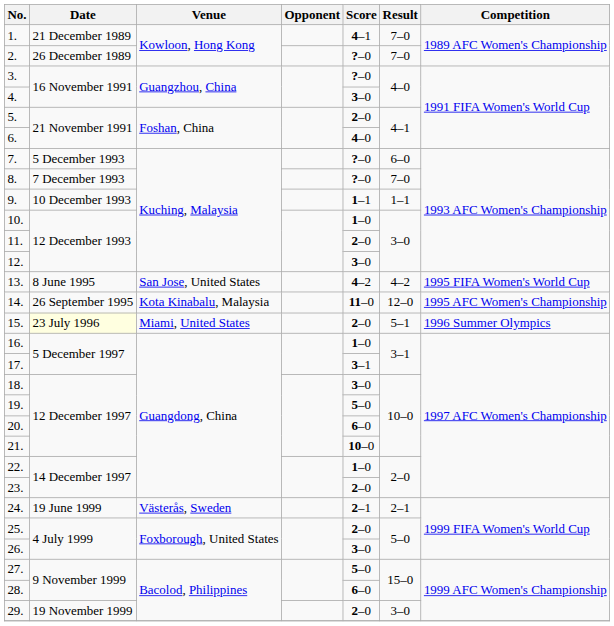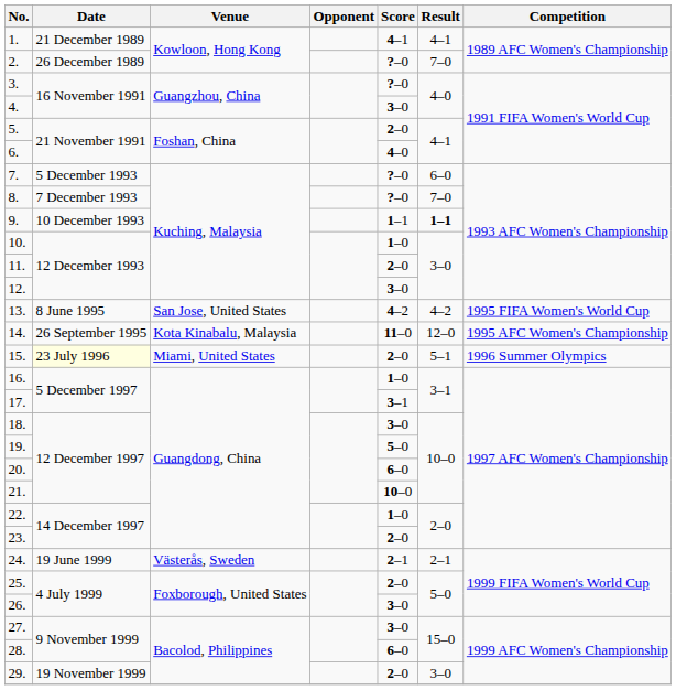1. | Result: 7–0 -> 4–1
9. | Result: normal -> bold
27. | Score: 5–0 -> 3–0
